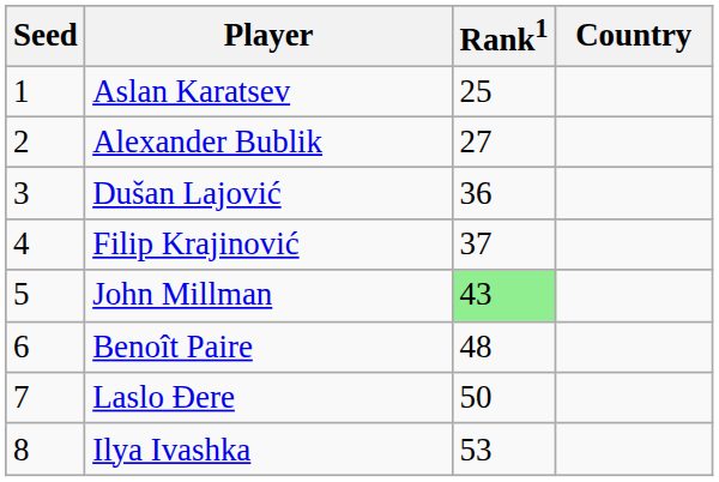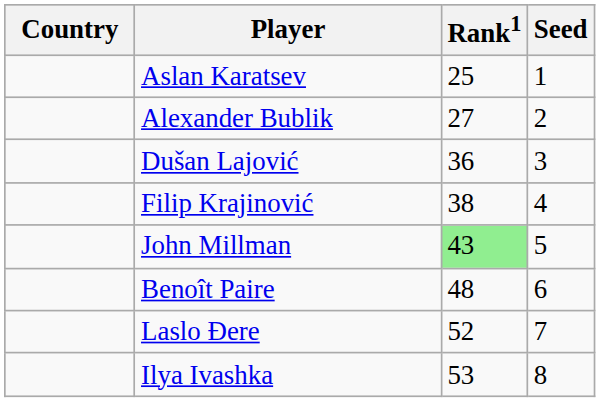columns swapped: Country <-> Seed
Filip Krajinović | Rank1: 37 -> 38
Laslo Đere | Rank1: 50 -> 52
